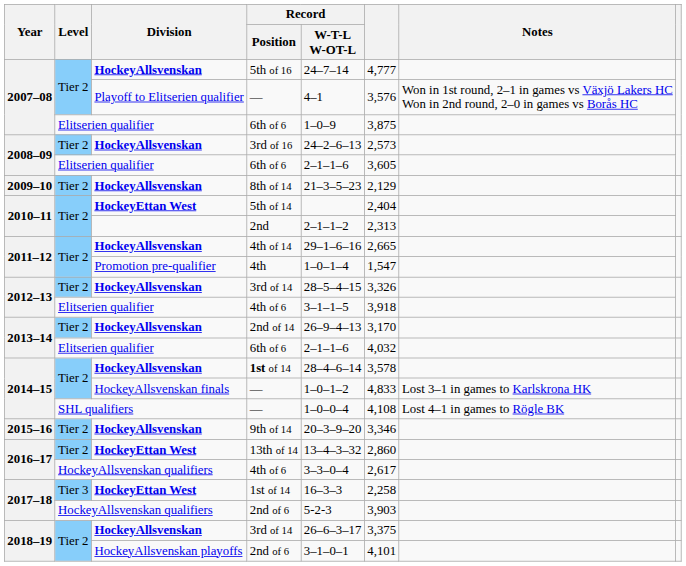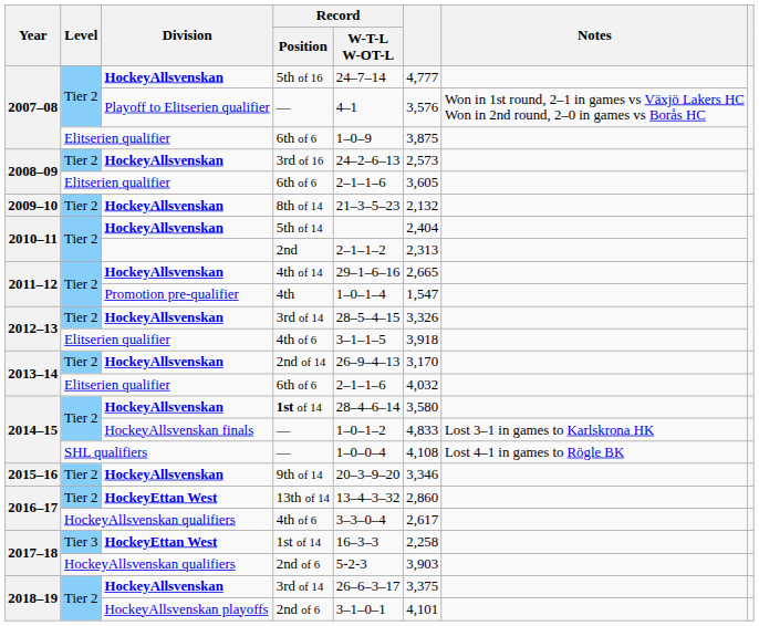8th of 14 | column 6: 2,129 -> 2,132
5th of 14 | Division: HockeyEttan West -> HockeyAllsvenskan
2014–15 / 1st of 14 | column 6: 3,578 -> 3,580
